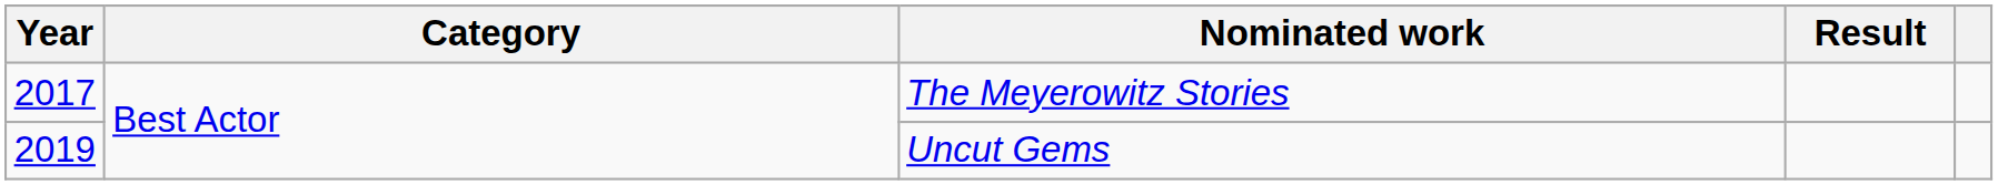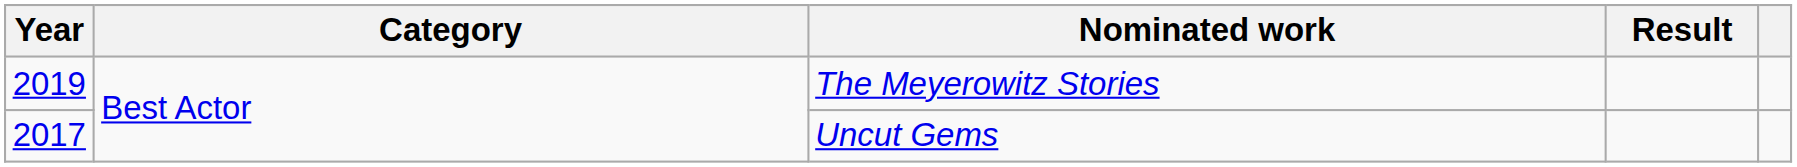The Meyerowitz Stories | Year: 2017 -> 2019
Uncut Gems | Year: 2019 -> 2017
